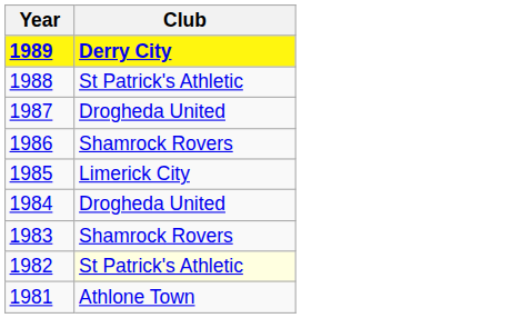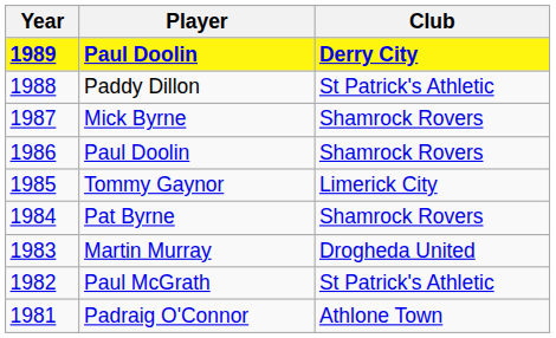+ column: Player | Paul Doolin | Paddy Dillon | Mick Byrne | Paul Doolin | Tommy Gaynor | Pat Byrne | Martin Murray | Paul McGrath | Padraig O'Connor
1987 | Club: Drogheda United -> Shamrock Rovers
1984 | Club: Drogheda United -> Shamrock Rovers
1983 | Club: Shamrock Rovers -> Drogheda United
1982 | Club: lightyellow background -> no background
